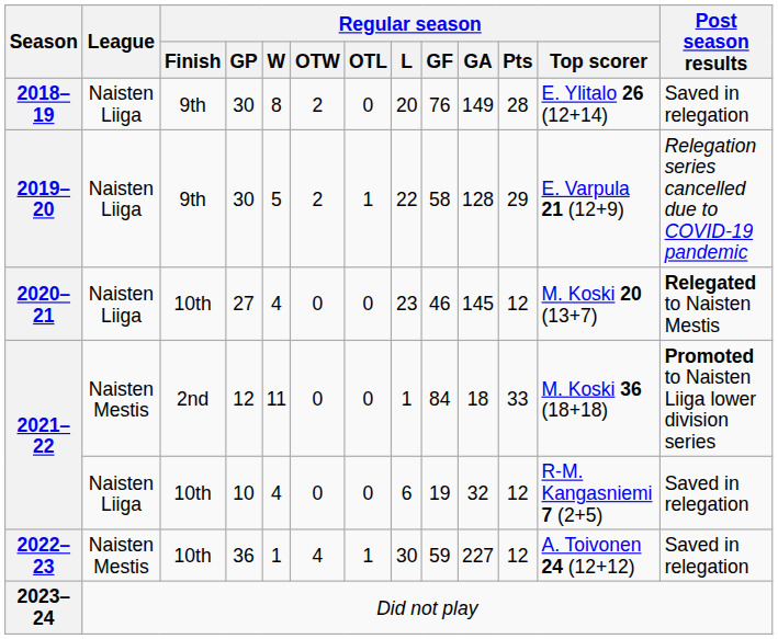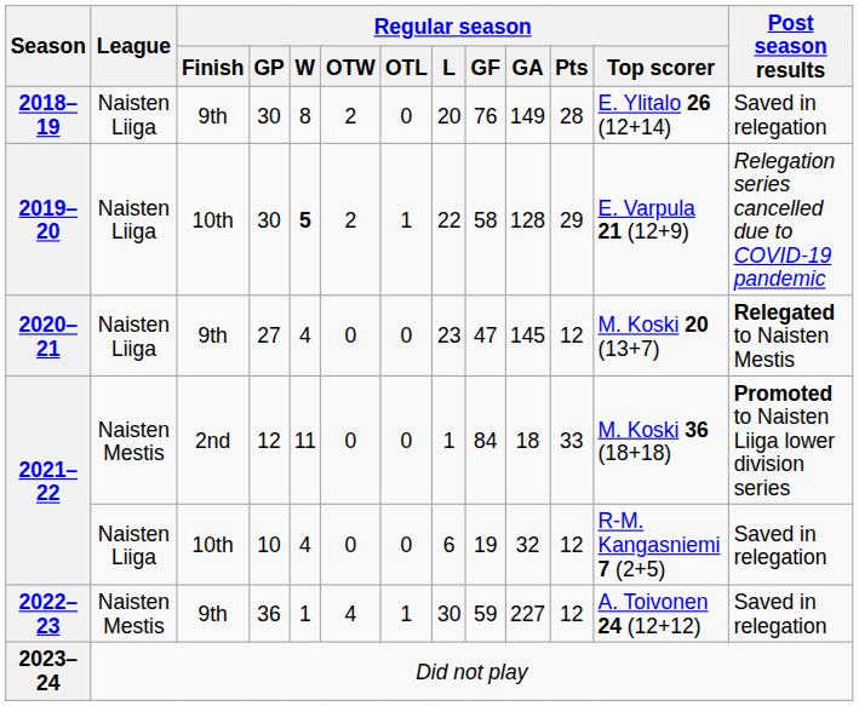2019–20 | Regular season / Finish: 9th -> 10th
2019–20 | Regular season / W: normal -> bold
2020–21 | Regular season / Finish: 10th -> 9th
2020–21 | Regular season / GF: 46 -> 47
2022–23 | Regular season / Finish: 10th -> 9th
